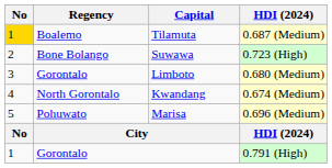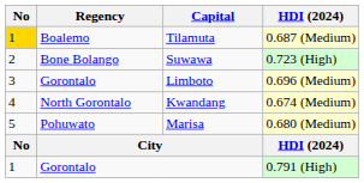Limboto | HDI (2024): 0.680 (Medium) -> 0.696 (Medium)
Marisa | HDI (2024): 0.696 (Medium) -> 0.680 (Medium)
